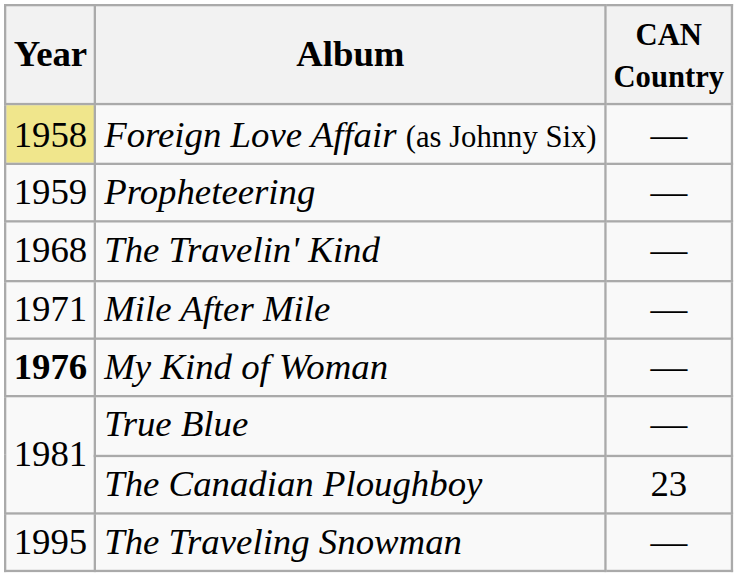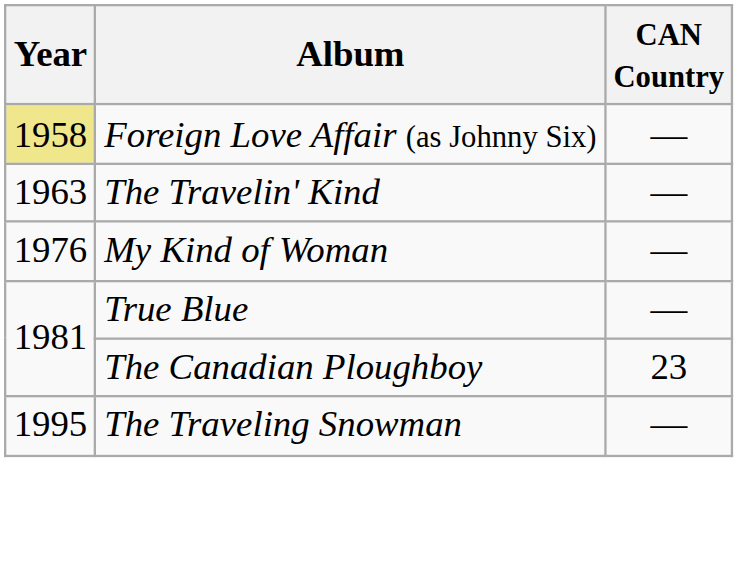- row: 1959 | Propheteering | —
The Travelin' Kind | Year: 1968 -> 1963
- row: 1971 | Mile After Mile | —
My Kind of Woman | Year: bold -> normal
